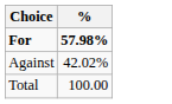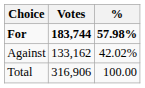+ column: Votes | 183,744 | 133,162 | 316,906
